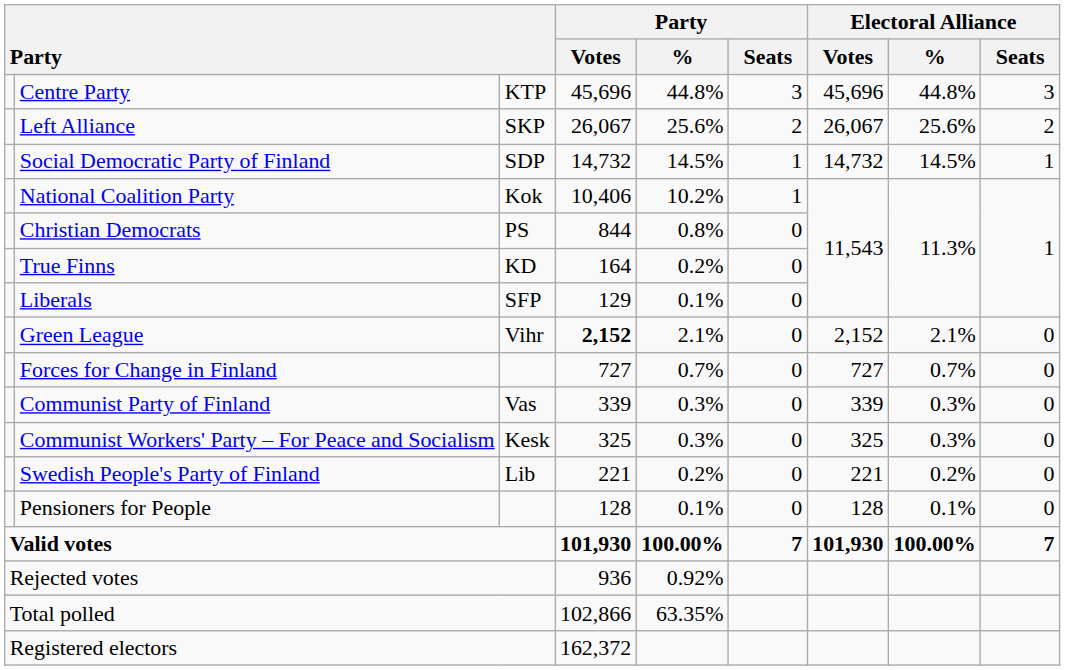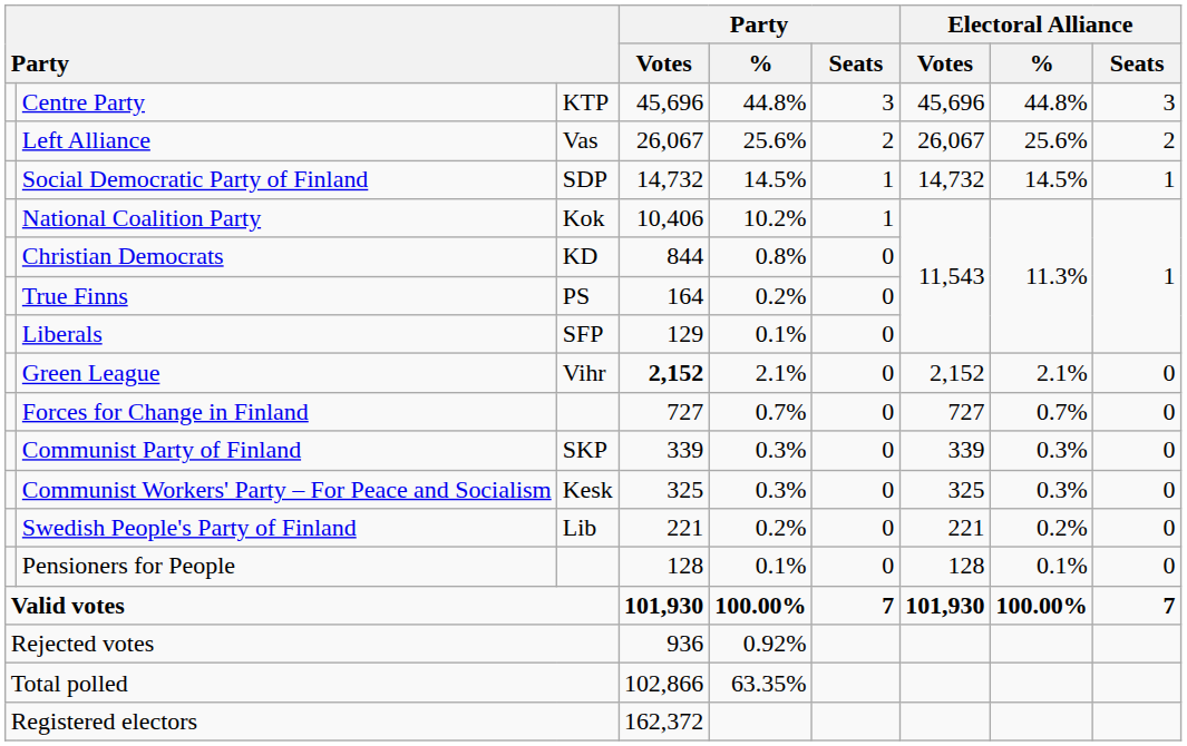Left Alliance | column 3: SKP -> Vas
Christian Democrats | column 3: PS -> KD
True Finns | column 3: KD -> PS
Communist Party of Finland | column 3: Vas -> SKP
